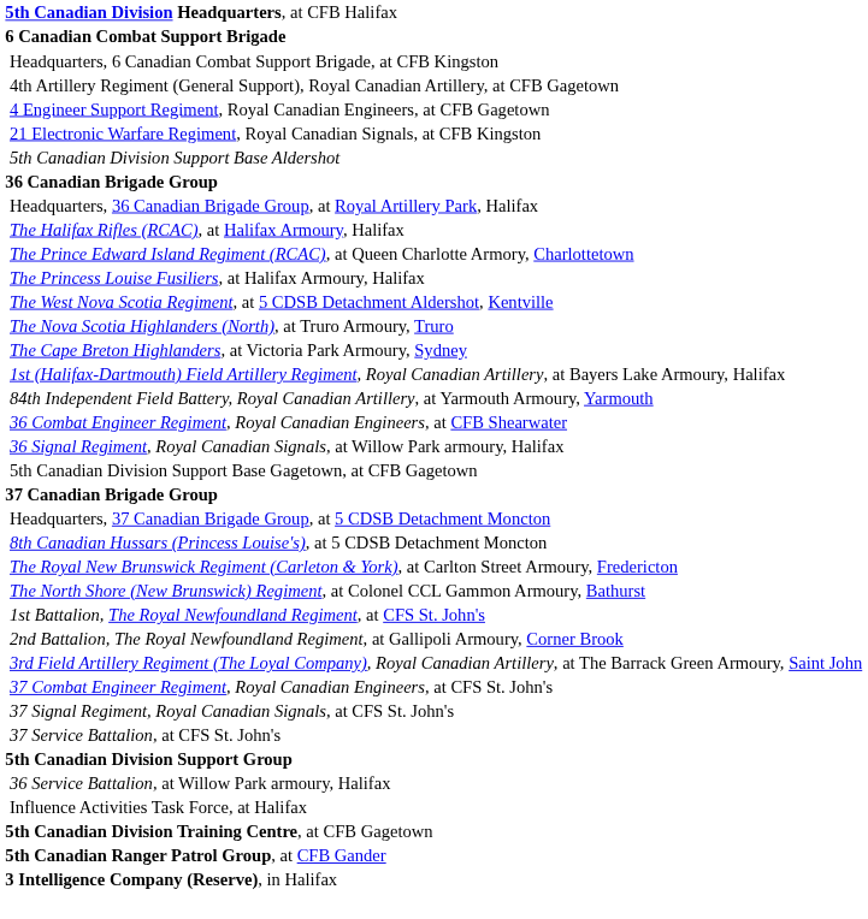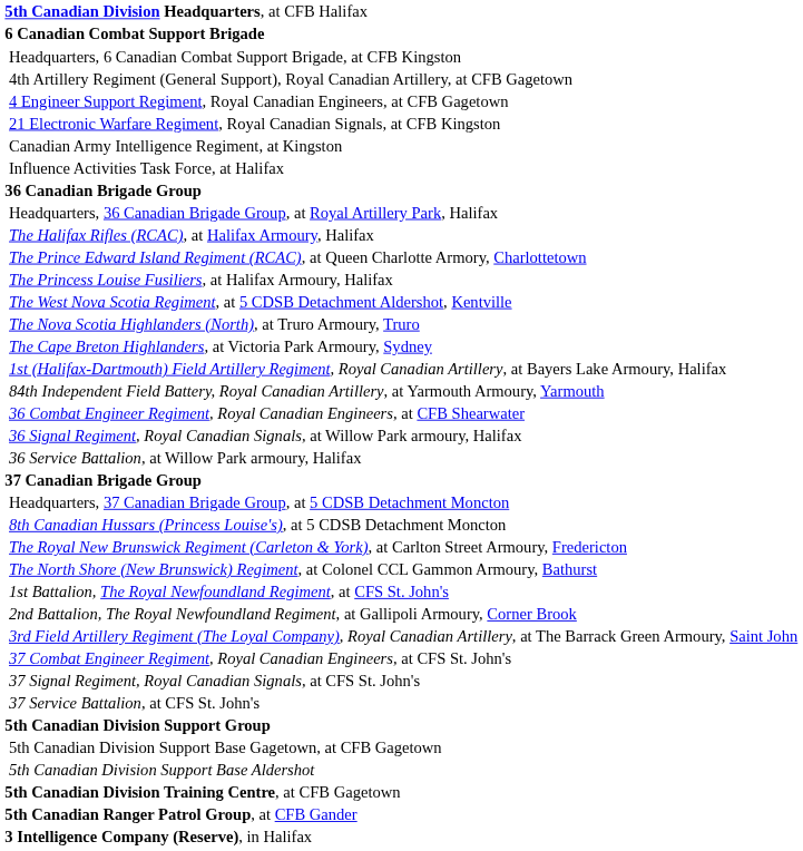+ row: Canadian Army Intelligence Regiment, at Kingston
rows swapped: Influence Activities Task Force, at Halifax <-> 5th Canadian Division Support Base Aldershot
rows swapped: 36 Service Battalion, at Willow Park armoury, Halifax <-> 5th Canadian Division Support Base Gagetown, at CFB Gagetown
